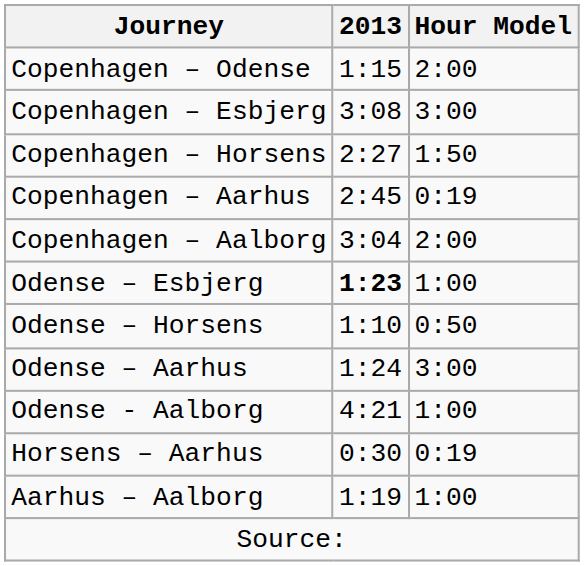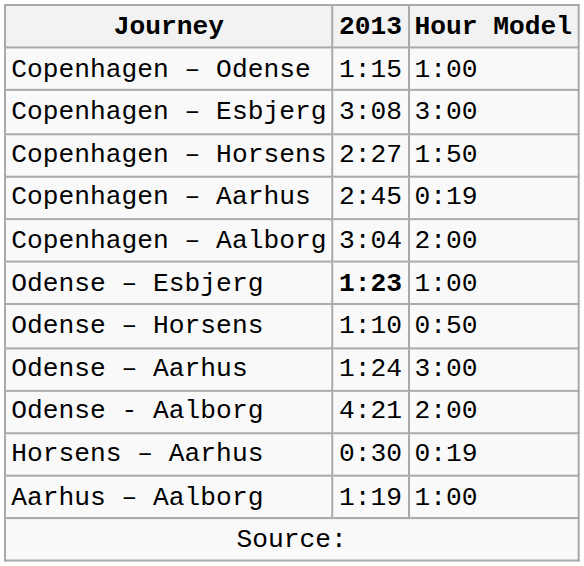Copenhagen – Odense | Hour Model: 2:00 -> 1:00
Odense - Aalborg | Hour Model: 1:00 -> 2:00
